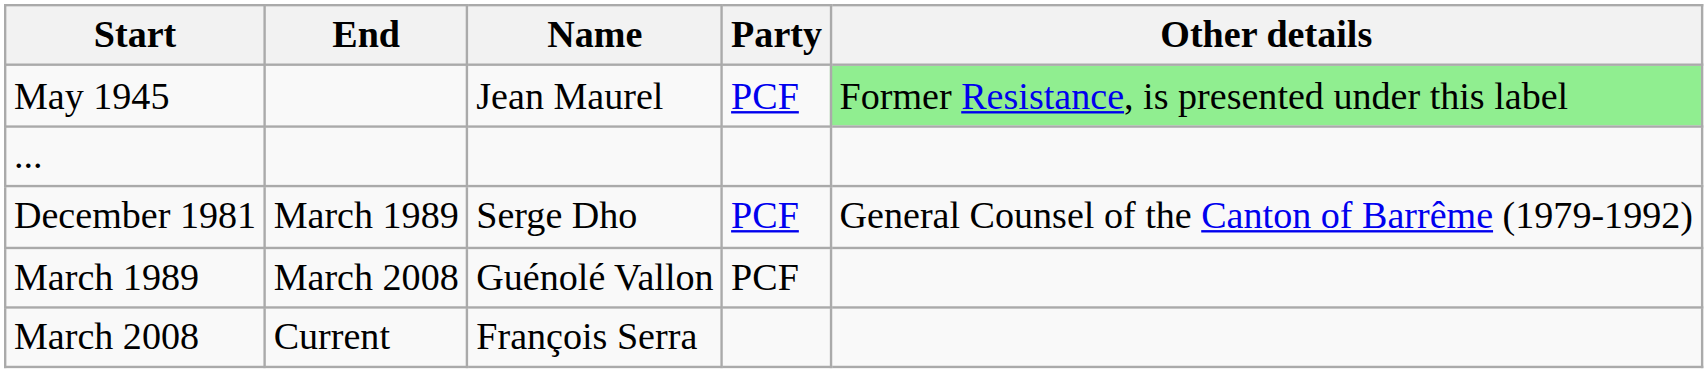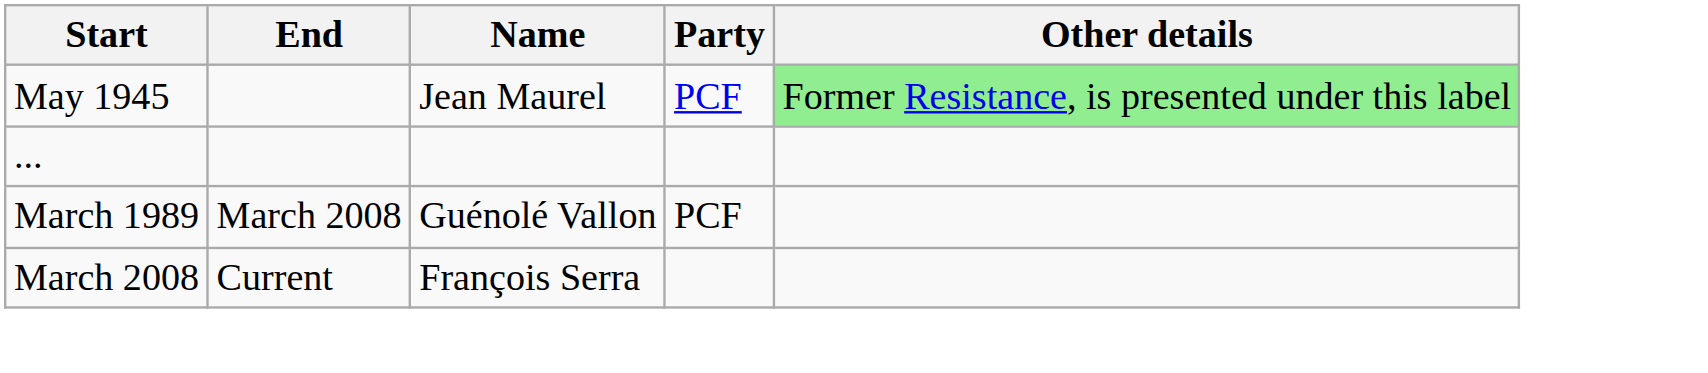- row: December 1981 | March 1989 | Serge Dho | PCF | General Counsel of the Canton of Barrême (1979-1992)
